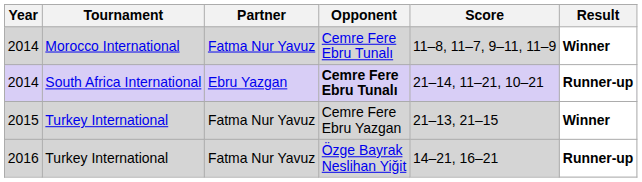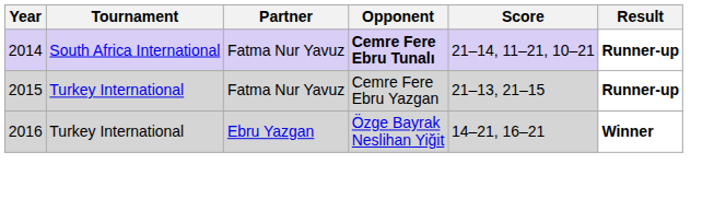- row: 2014 | Morocco International | Fatma Nur Yavuz | Cemre Fere Ebru Tunalı | 11–8, 11–7, 9–11, 11–9 | Winner
2014 / South Africa International | Partner: Ebru Yazgan -> Fatma Nur Yavuz
2015 | Result: Winner -> Runner-up
2016 | Partner: Fatma Nur Yavuz -> Ebru Yazgan
2016 | Result: Runner-up -> Winner
